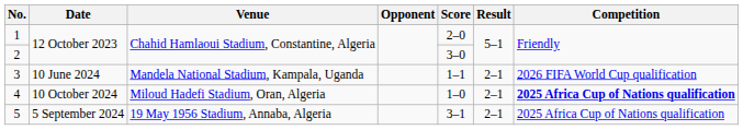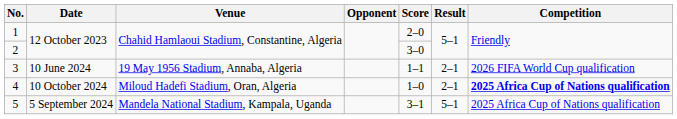3 | Venue: Mandela National Stadium, Kampala, Uganda -> 19 May 1956 Stadium, Annaba, Algeria
5 | Venue: 19 May 1956 Stadium, Annaba, Algeria -> Mandela National Stadium, Kampala, Uganda
5 | Result: 2–1 -> 5–1
